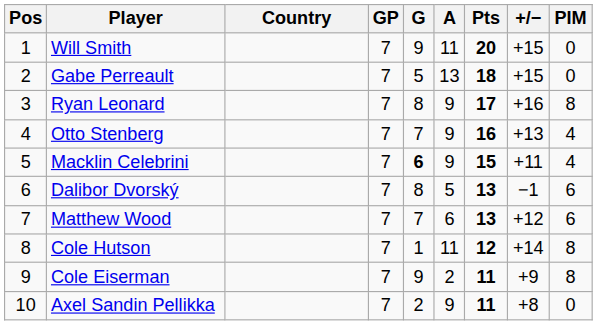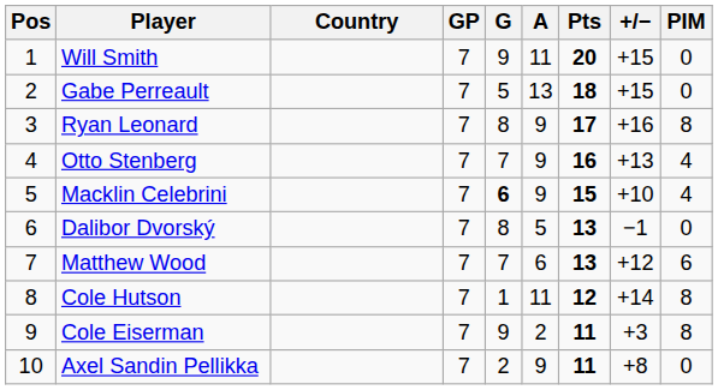Macklin Celebrini | +/−: +11 -> +10
Dalibor Dvorský | PIM: 6 -> 0
Cole Eiserman | +/−: +9 -> +3
